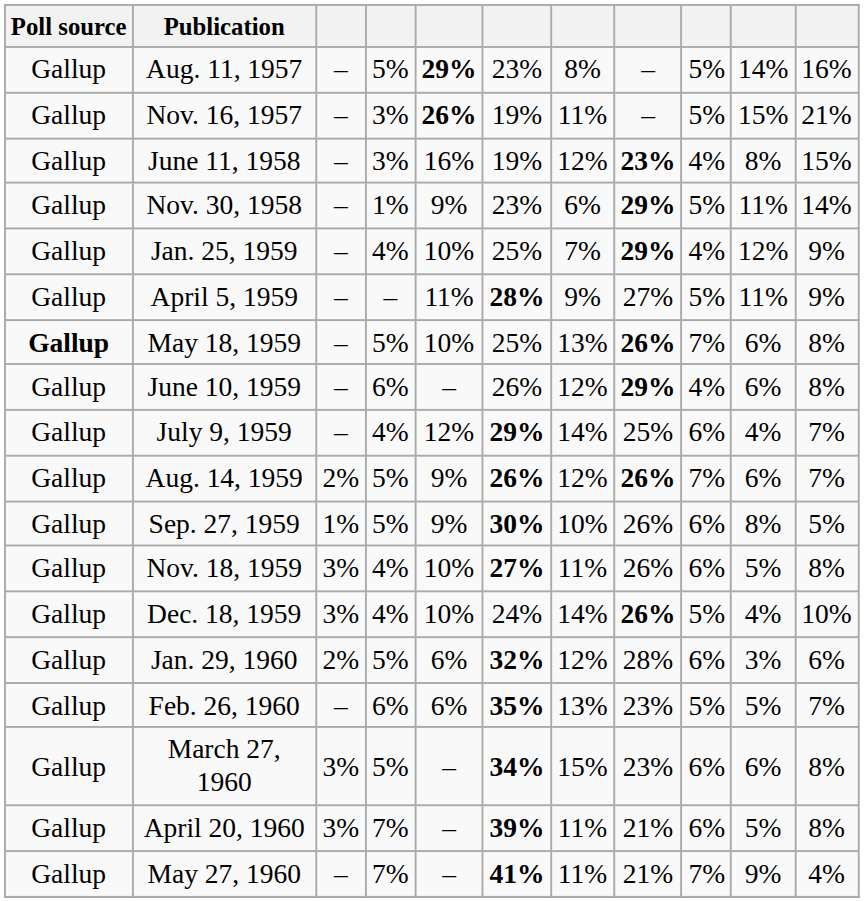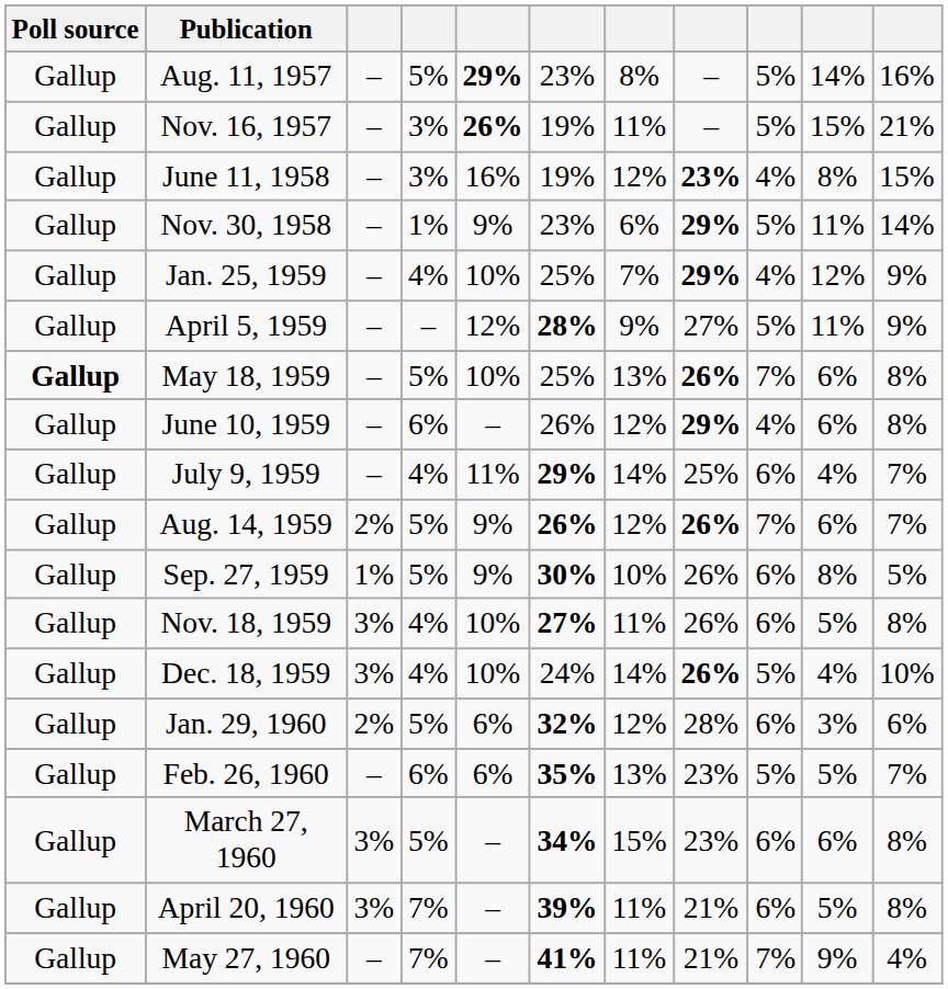April 5, 1959 | column 5: 11% -> 12%
July 9, 1959 | column 5: 12% -> 11%
